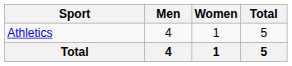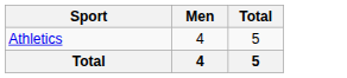- column: Women | 1 | 1
